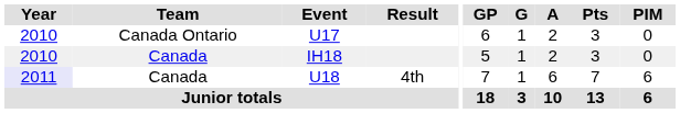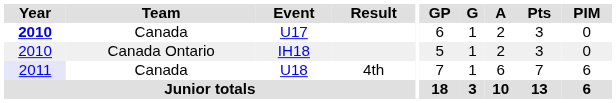U17 | Year: normal -> bold
U17 | Team: Canada Ontario -> Canada
IH18 | Team: Canada -> Canada Ontario
